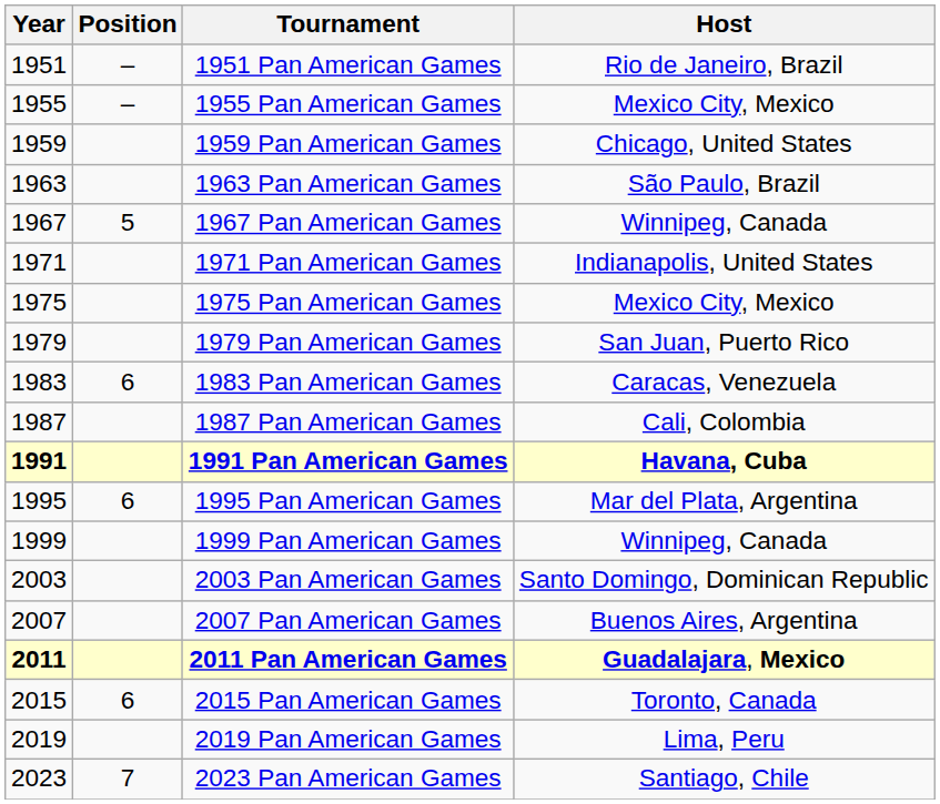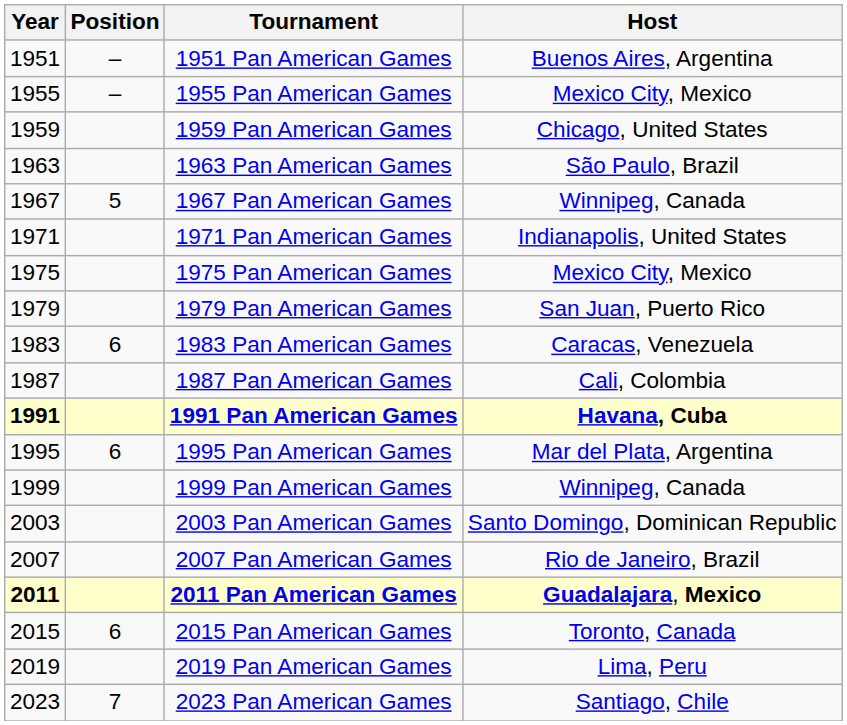1951 Pan American Games | Host: Rio de Janeiro, Brazil -> Buenos Aires, Argentina
2007 Pan American Games | Host: Buenos Aires, Argentina -> Rio de Janeiro, Brazil
